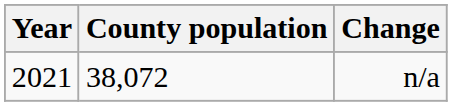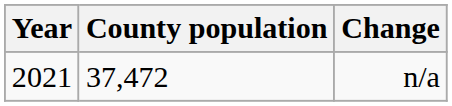n/a | County population: 38,072 -> 37,472
